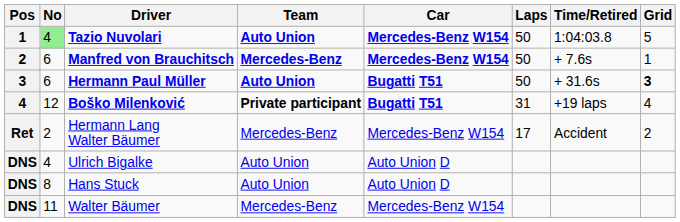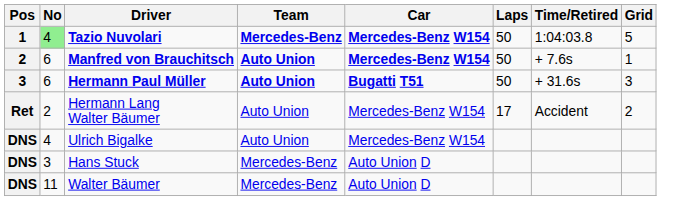Tazio Nuvolari | Team: Auto Union -> Mercedes-Benz
Manfred von Brauchitsch | Team: Mercedes-Benz -> Auto Union
Hermann Paul Müller | Grid: bold -> normal
- row: 4 | 12 | Boško Milenković | Private participant | Bugatti T51 | 31 | +19 laps | 4
Hermann Lang Walter Bäumer | Team: Mercedes-Benz -> Auto Union
Ulrich Bigalke | Car: Auto Union D -> Mercedes-Benz W154
Hans Stuck | No: 8 -> 3
Hans Stuck | Team: Auto Union -> Mercedes-Benz
Walter Bäumer | Car: Mercedes-Benz W154 -> Auto Union D
